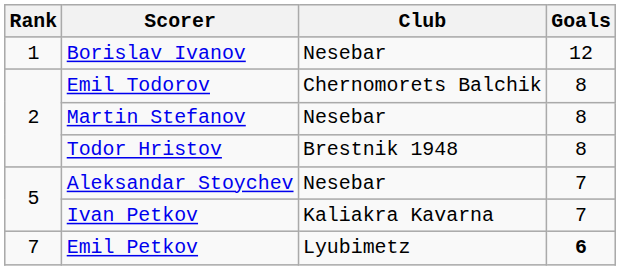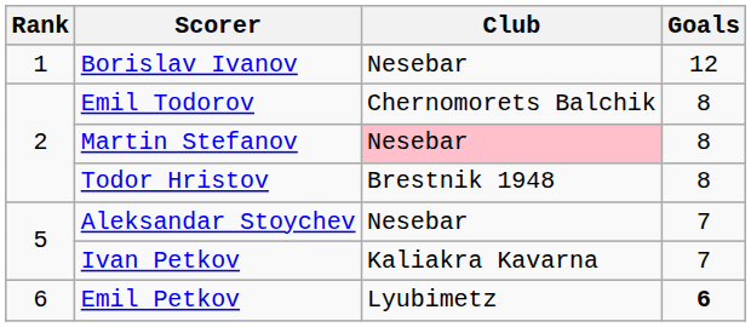Martin Stefanov | Club: no background -> pink background
Emil Petkov | Rank: 7 -> 6
